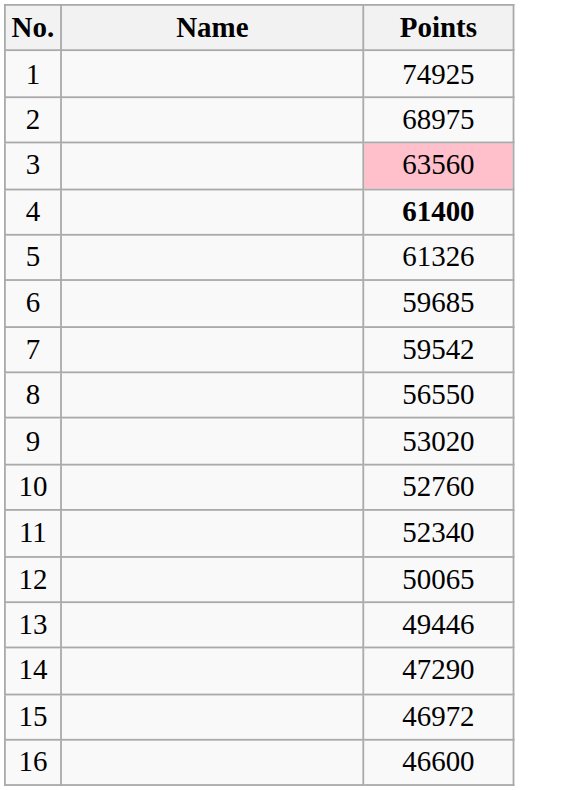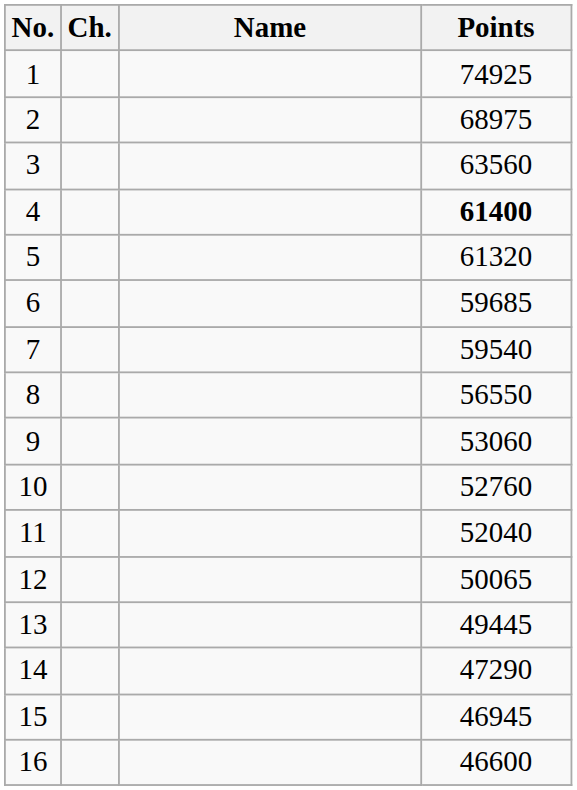+ column: Ch.
3 | Points: pink background -> no background
5 | Points: 61326 -> 61320
7 | Points: 59542 -> 59540
9 | Points: 53020 -> 53060
11 | Points: 52340 -> 52040
13 | Points: 49446 -> 49445
15 | Points: 46972 -> 46945
